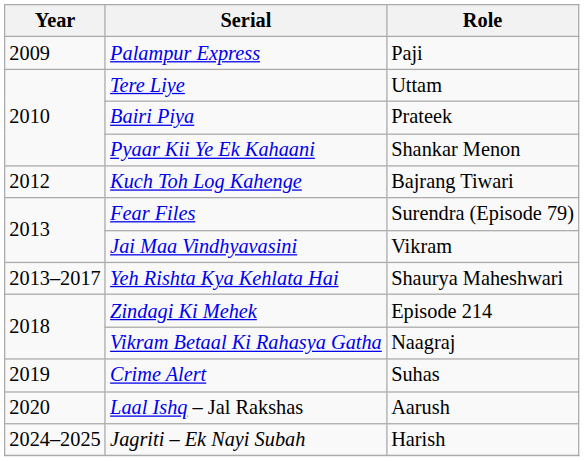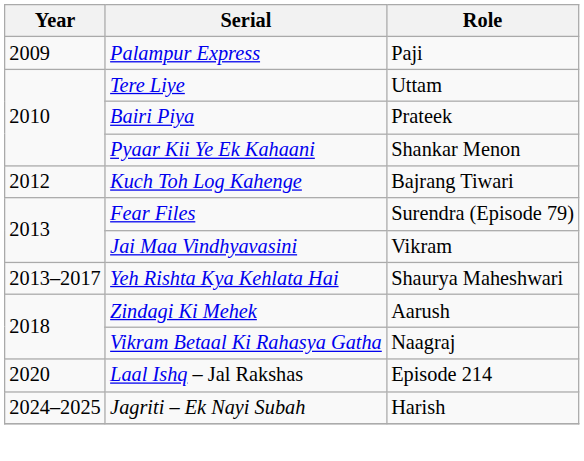Zindagi Ki Mehek | Role: Episode 214 -> Aarush
- row: 2019 | Crime Alert | Suhas
Laal Ishq – Jal Rakshas | Role: Aarush -> Episode 214
